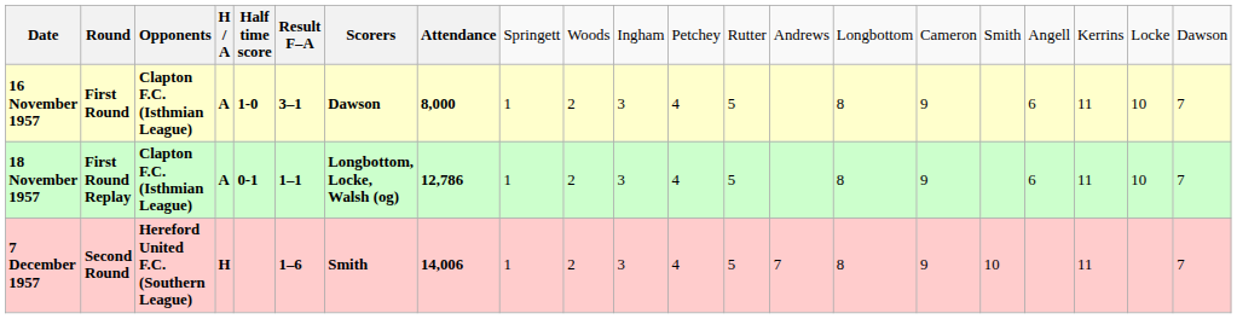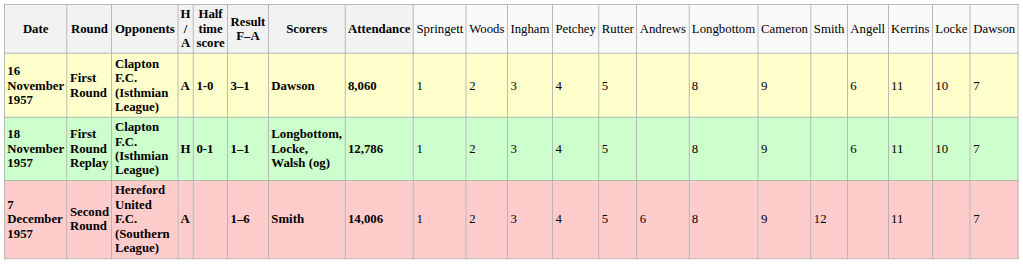16 November 1957 | column 8: 8,000 -> 8,060
18 November 1957 | column 4: A -> H
7 December 1957 | column 4: H -> A
7 December 1957 | column 14: 7 -> 6
7 December 1957 | column 17: 10 -> 12
